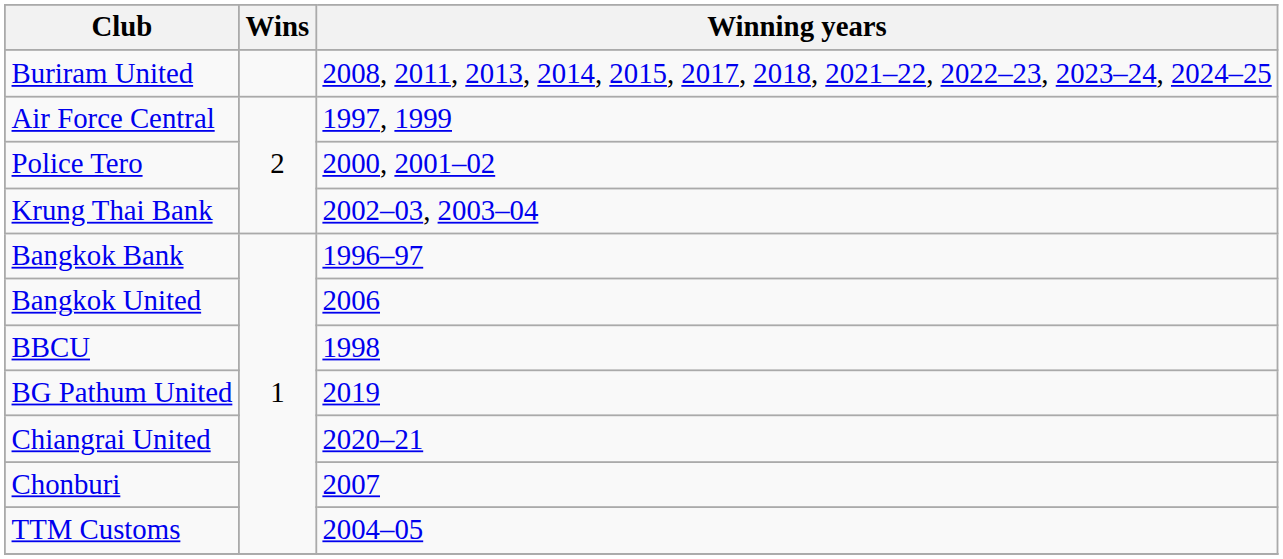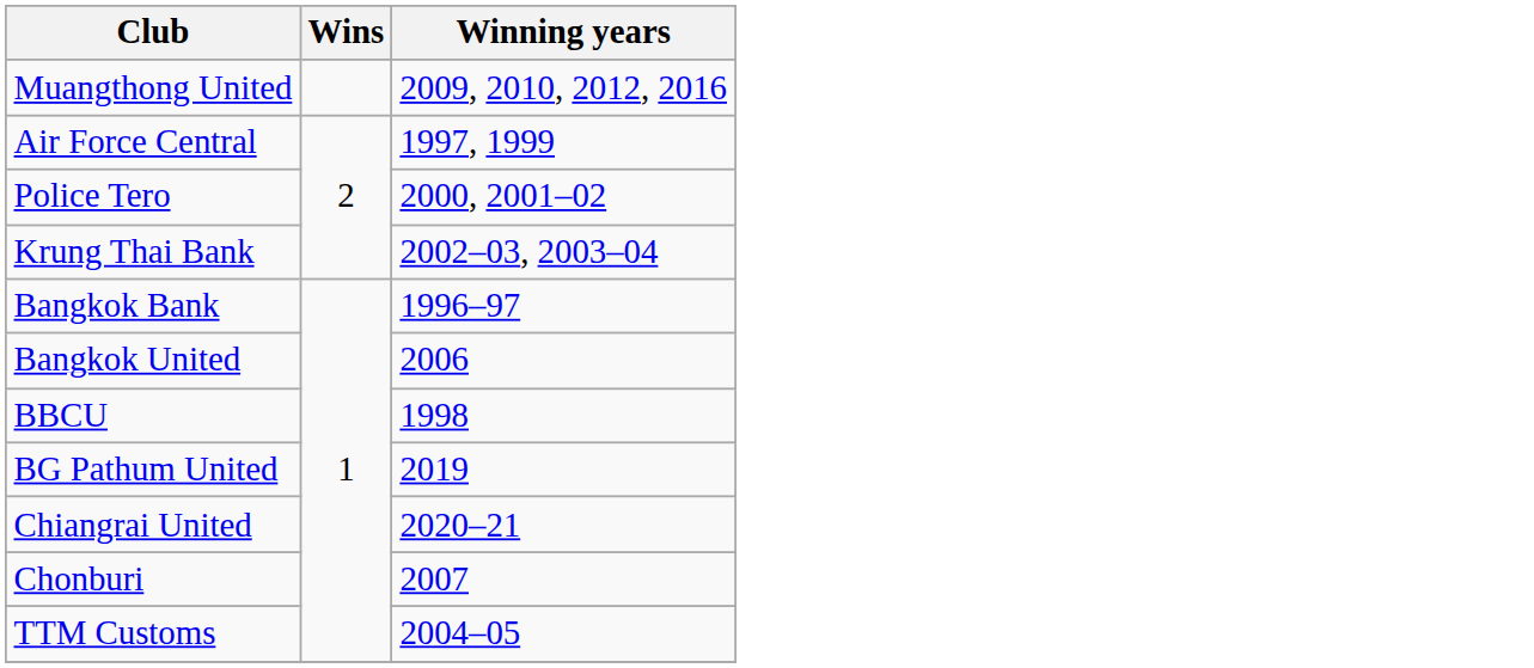- row: Buriram United | 2008, 2011, 2013, 2014, 2015, 2017, 2018, 2021–22, 2022–23, 2023–24, 2024–25
+ row: Muangthong United | 2009, 2010, 2012, 2016
